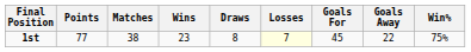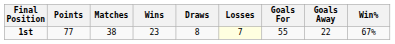1st | Goals For: 45 -> 55
1st | Win%: 75% -> 67%
